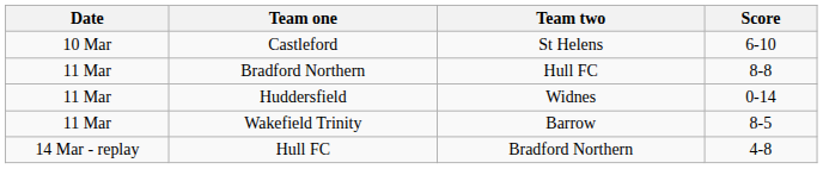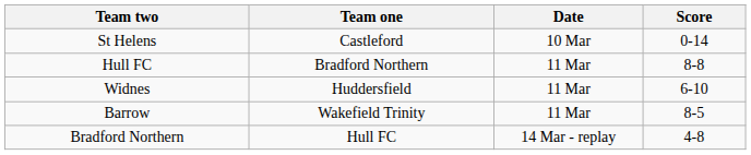columns swapped: Date <-> Team two
Castleford | Score: 6-10 -> 0-14
Huddersfield | Score: 0-14 -> 6-10
